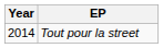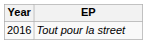Tout pour la street | Year: 2014 -> 2016
